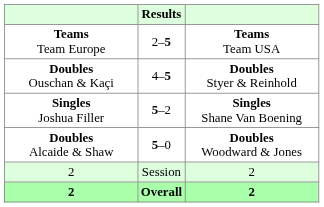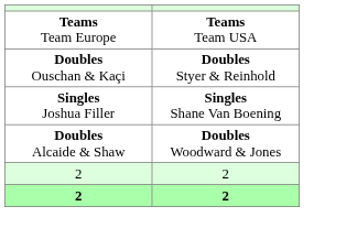- column: Results | 2–5 | 4–5 | 5–2 | 5–0 | Session | Overall
